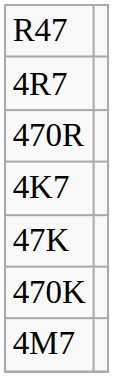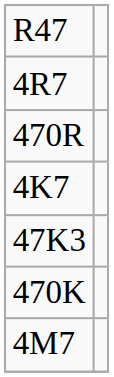- row: 47K
+ row: 47K3
